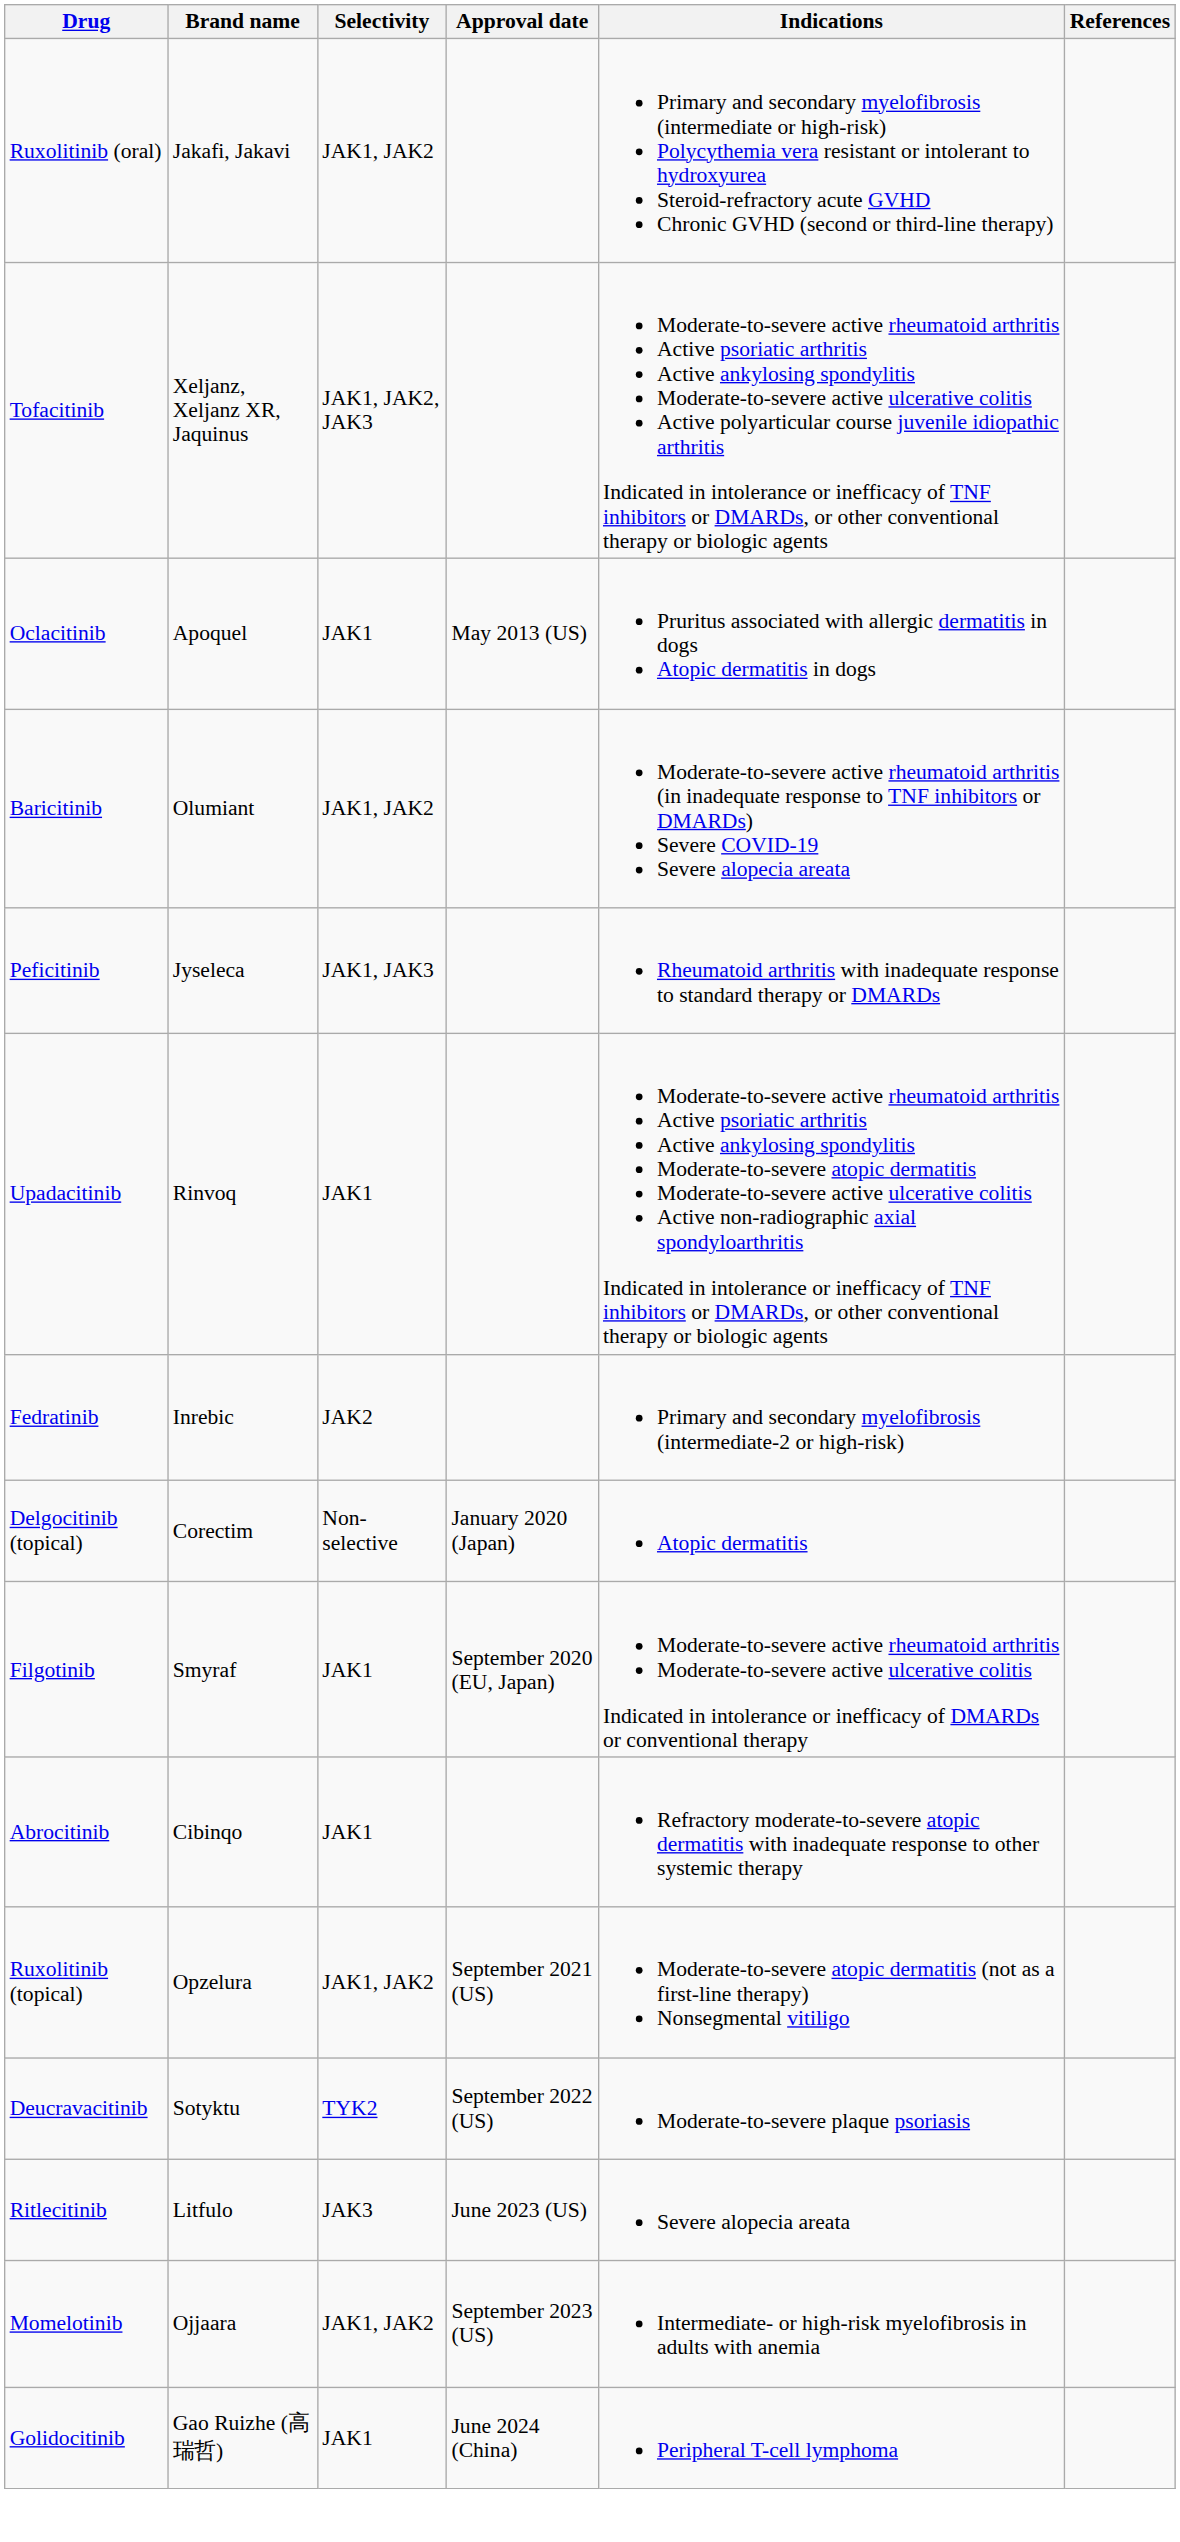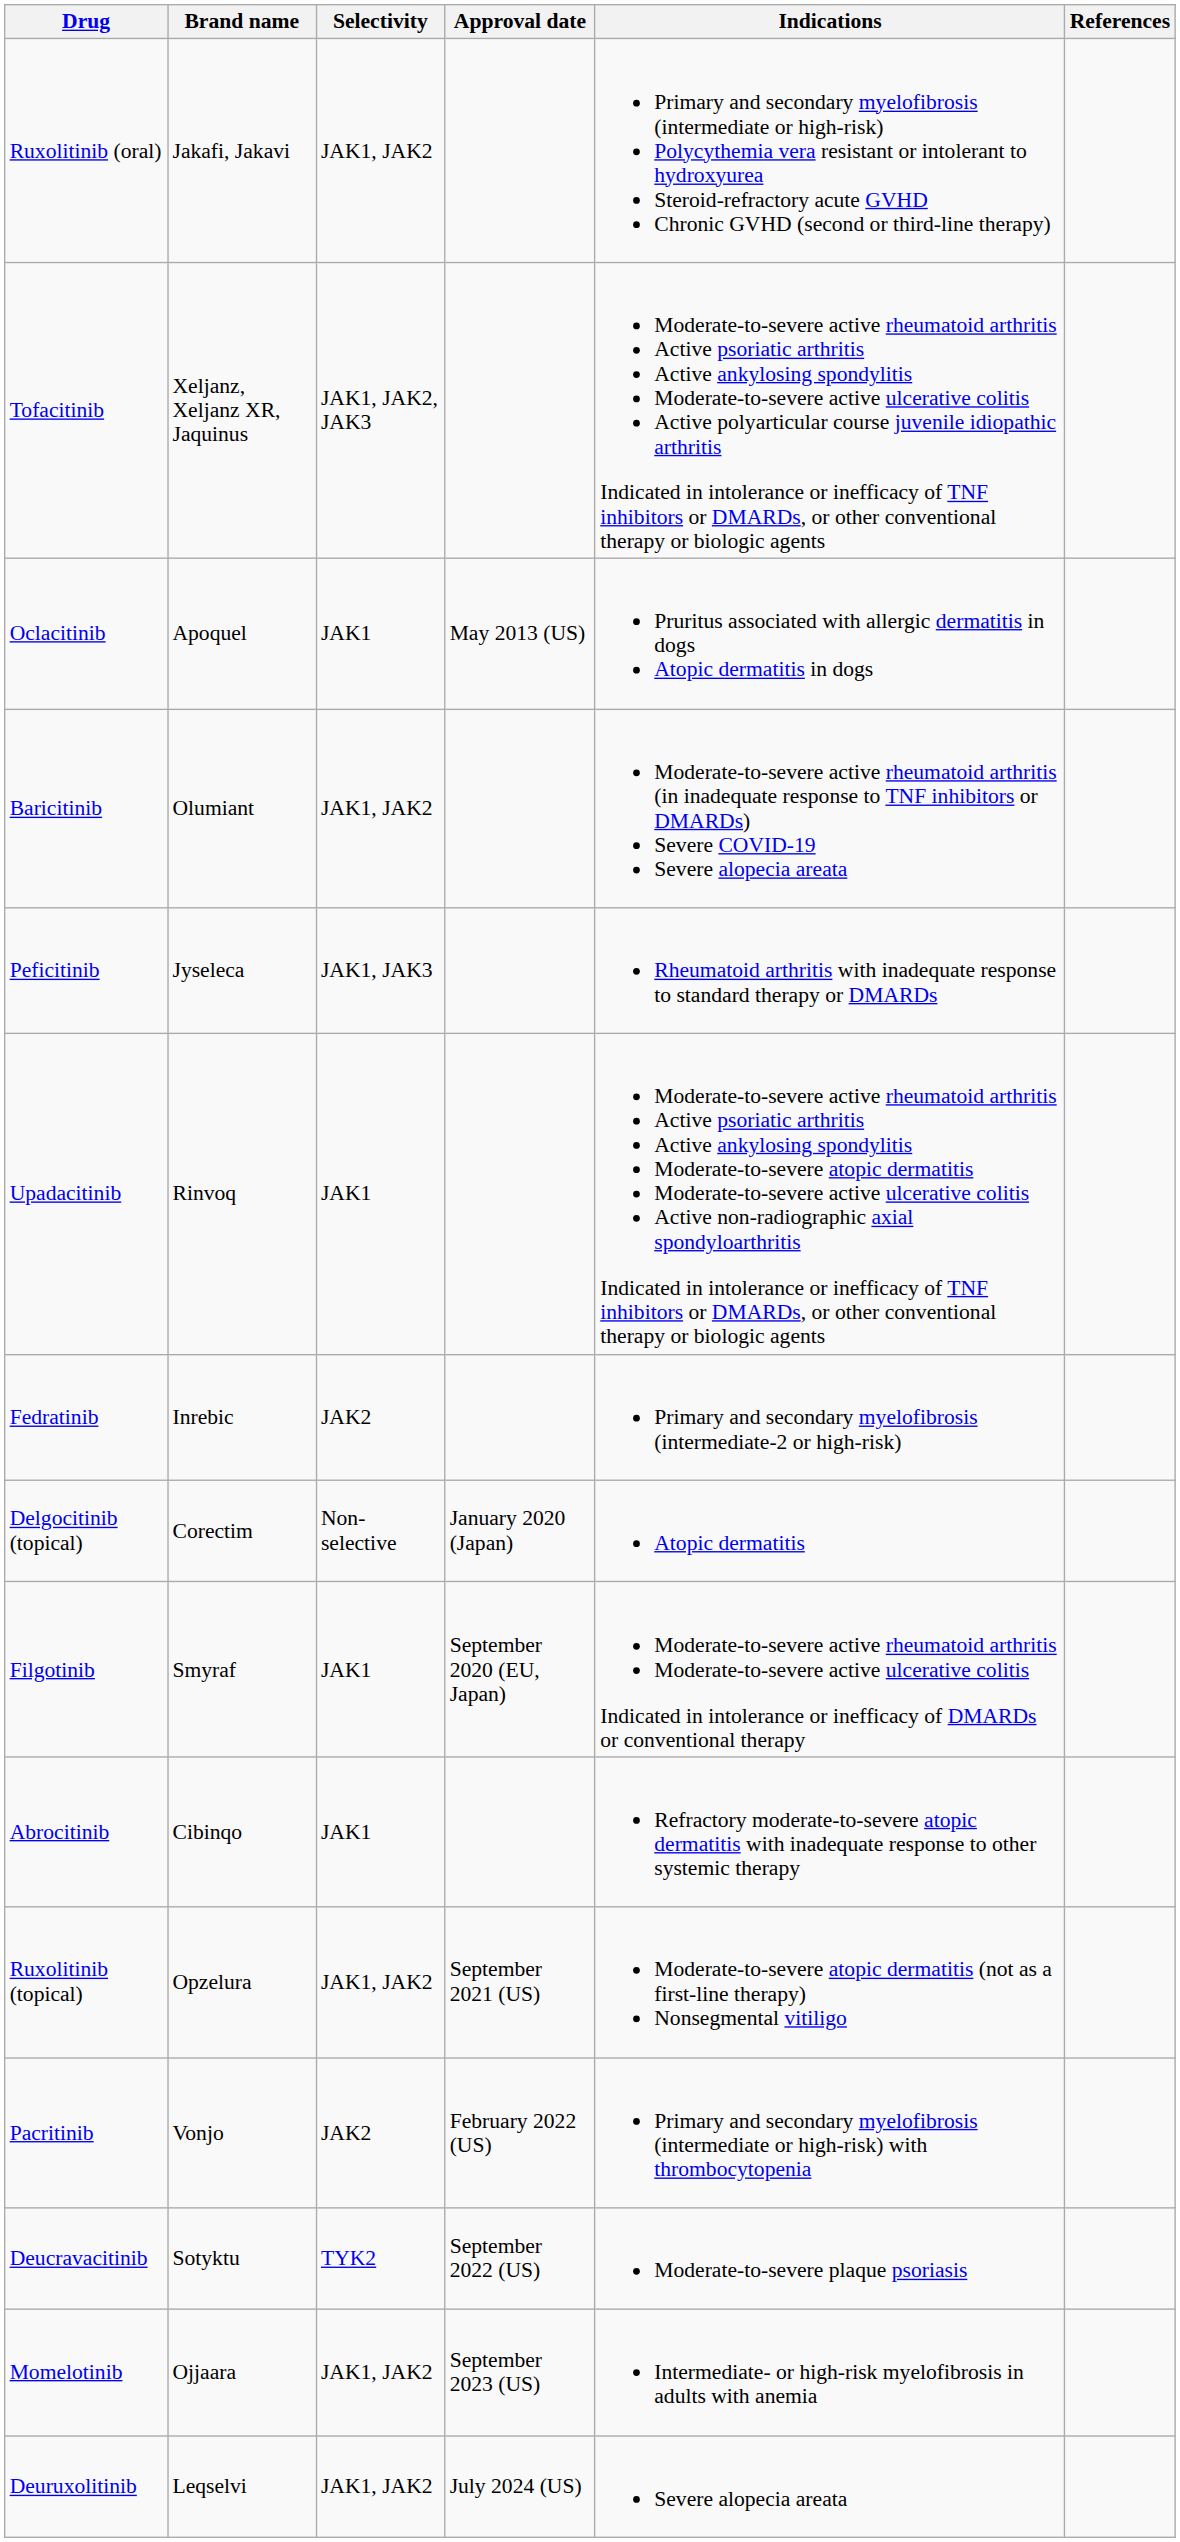+ row: Pacritinib | Vonjo | JAK2 | February 2022 (US) | Primary and secondary myelofibrosis (intermediate or high-risk) with thrombocytopenia
- row: Ritlecitinib | Litfulo | JAK3 | June 2023 (US) | Severe alopecia areata
- row: Golidocitinib | Gao Ruizhe (高瑞哲) | JAK1 | June 2024 (China) | Peripheral T-cell lymphoma
+ row: Deuruxolitinib | Leqselvi | JAK1, JAK2 | July 2024 (US) | Severe alopecia areata
